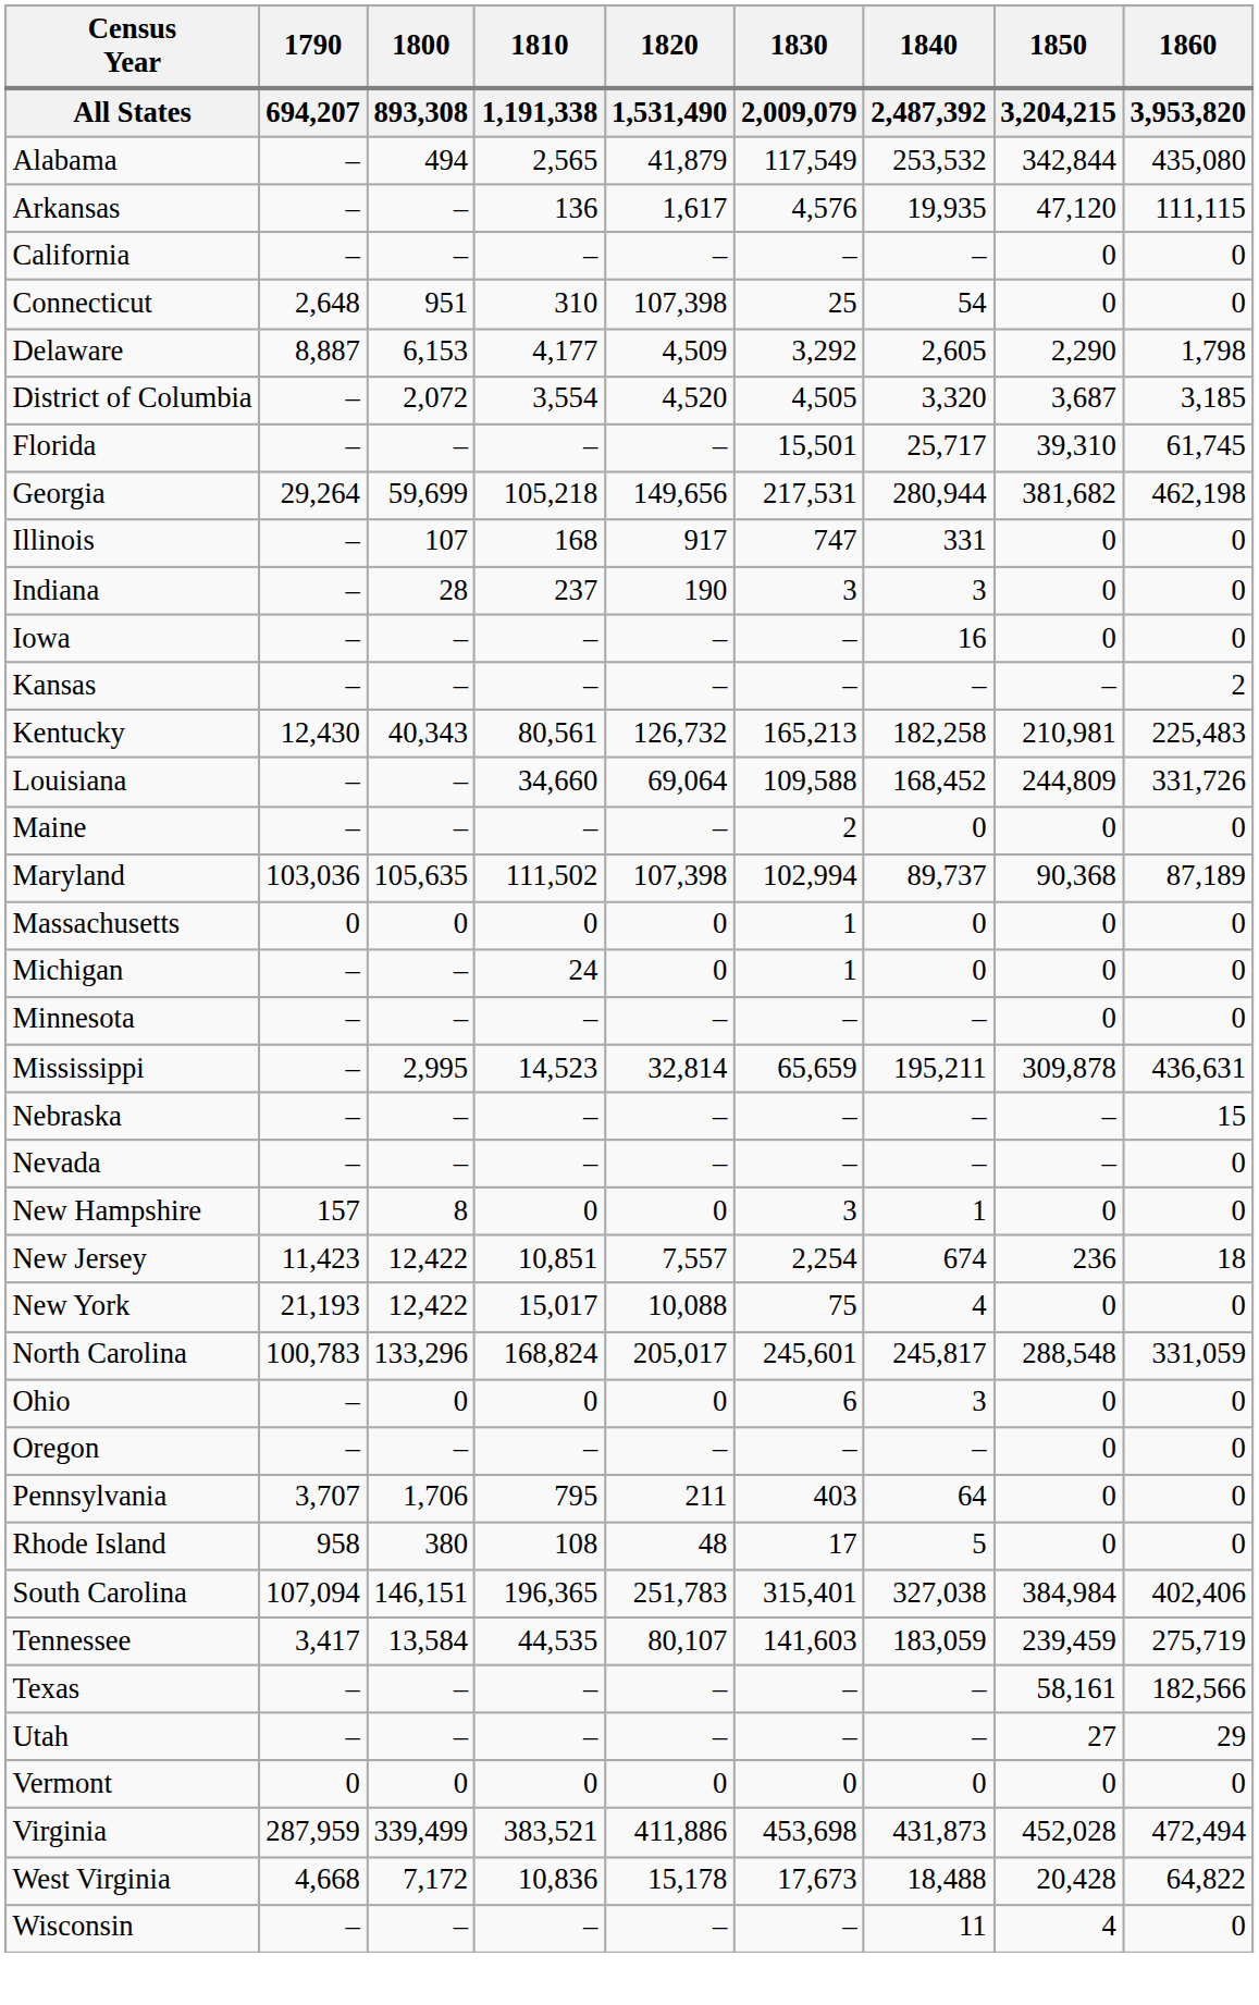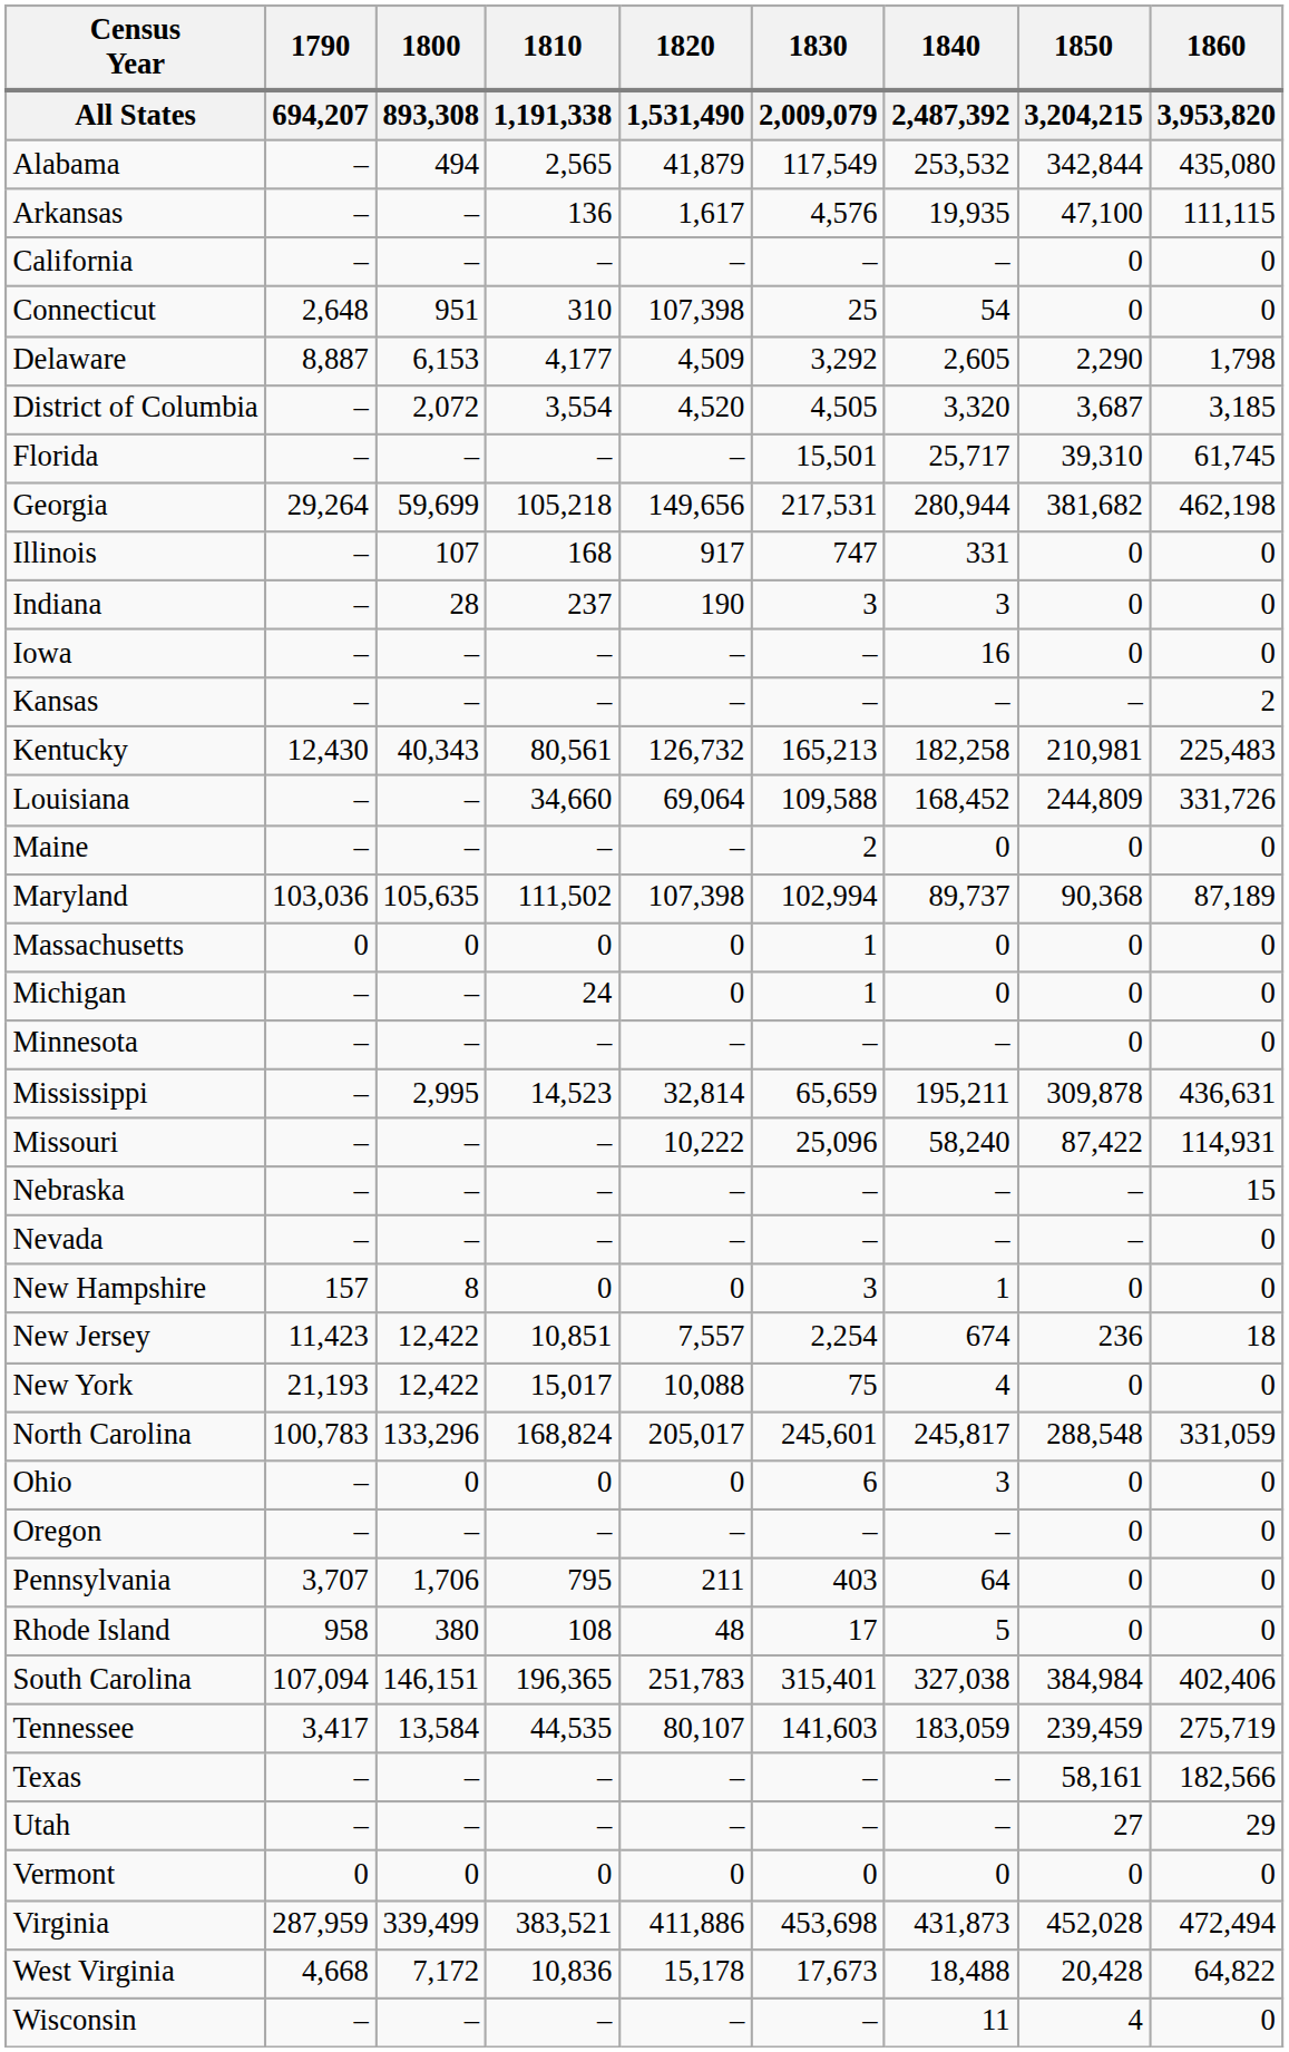Arkansas | 1850 / 3,204,215: 47,120 -> 47,100
+ row: Missouri | – | – | – | 10,222 | 25,096 | 58,240 | 87,422 | 114,931
